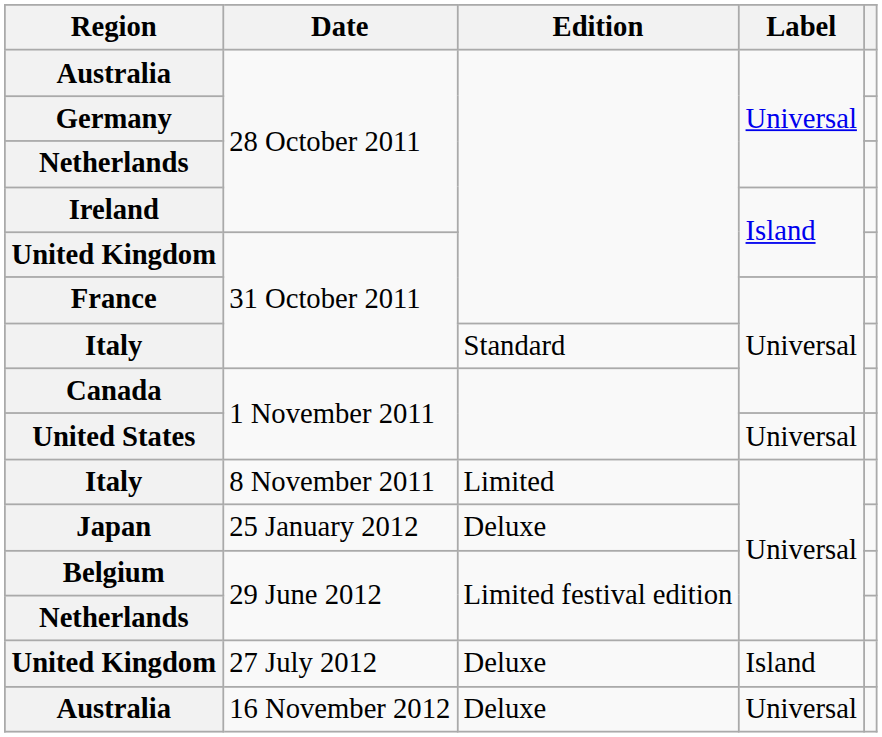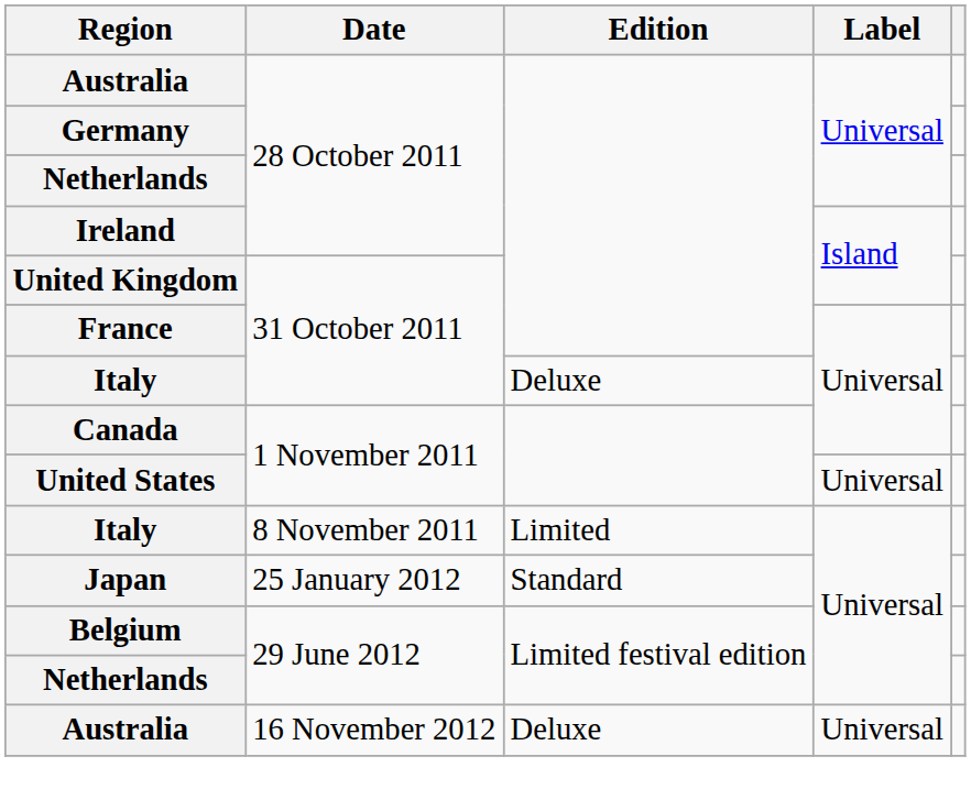Italy / 31 October 2011 | Edition: Standard -> Deluxe
Japan | Edition: Deluxe -> Standard
- row: United Kingdom | 27 July 2012 | Deluxe | Island
